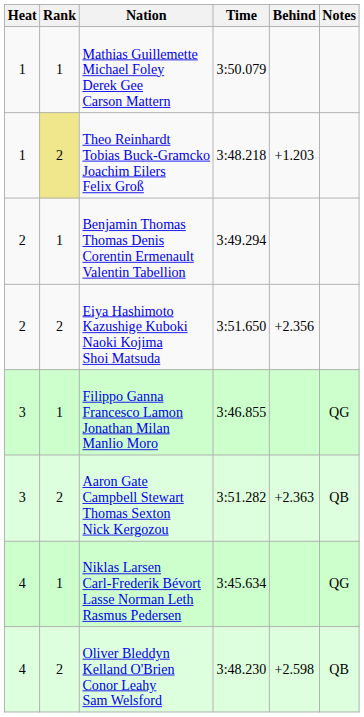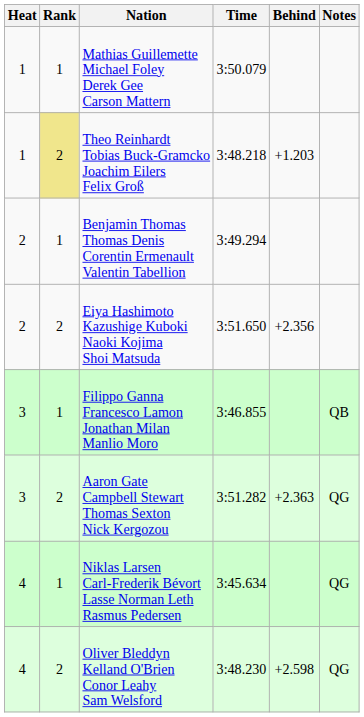Filippo Ganna Francesco Lamon Jonathan Milan Manlio Moro | Notes: QG -> QB
Aaron Gate Campbell Stewart Thomas Sexton Nick Kergozou | Notes: QB -> QG
Oliver Bleddyn Kelland O'Brien Conor Leahy Sam Welsford | Notes: QB -> QG
